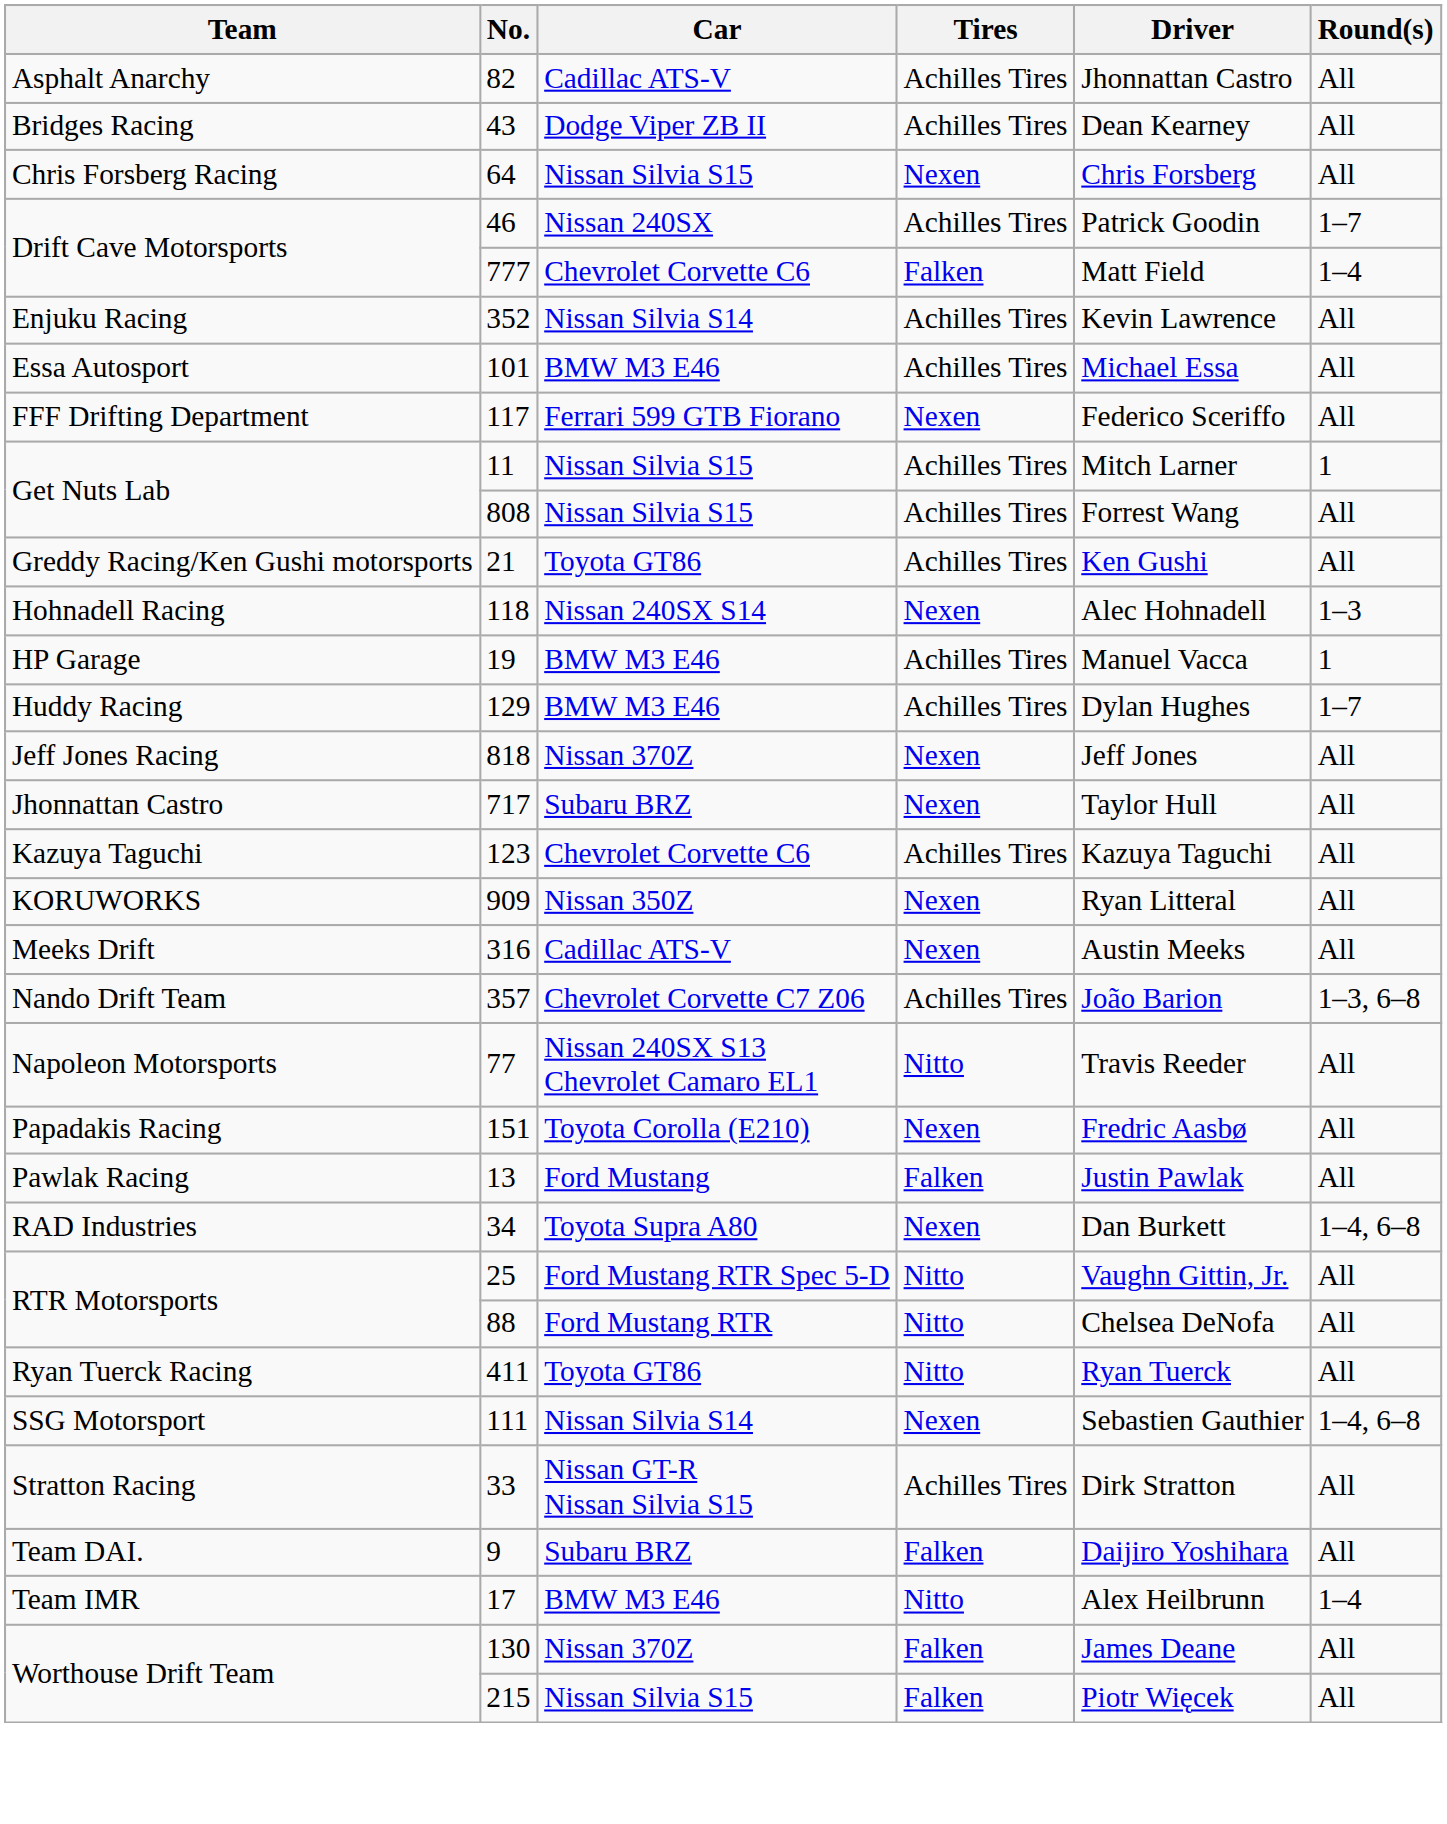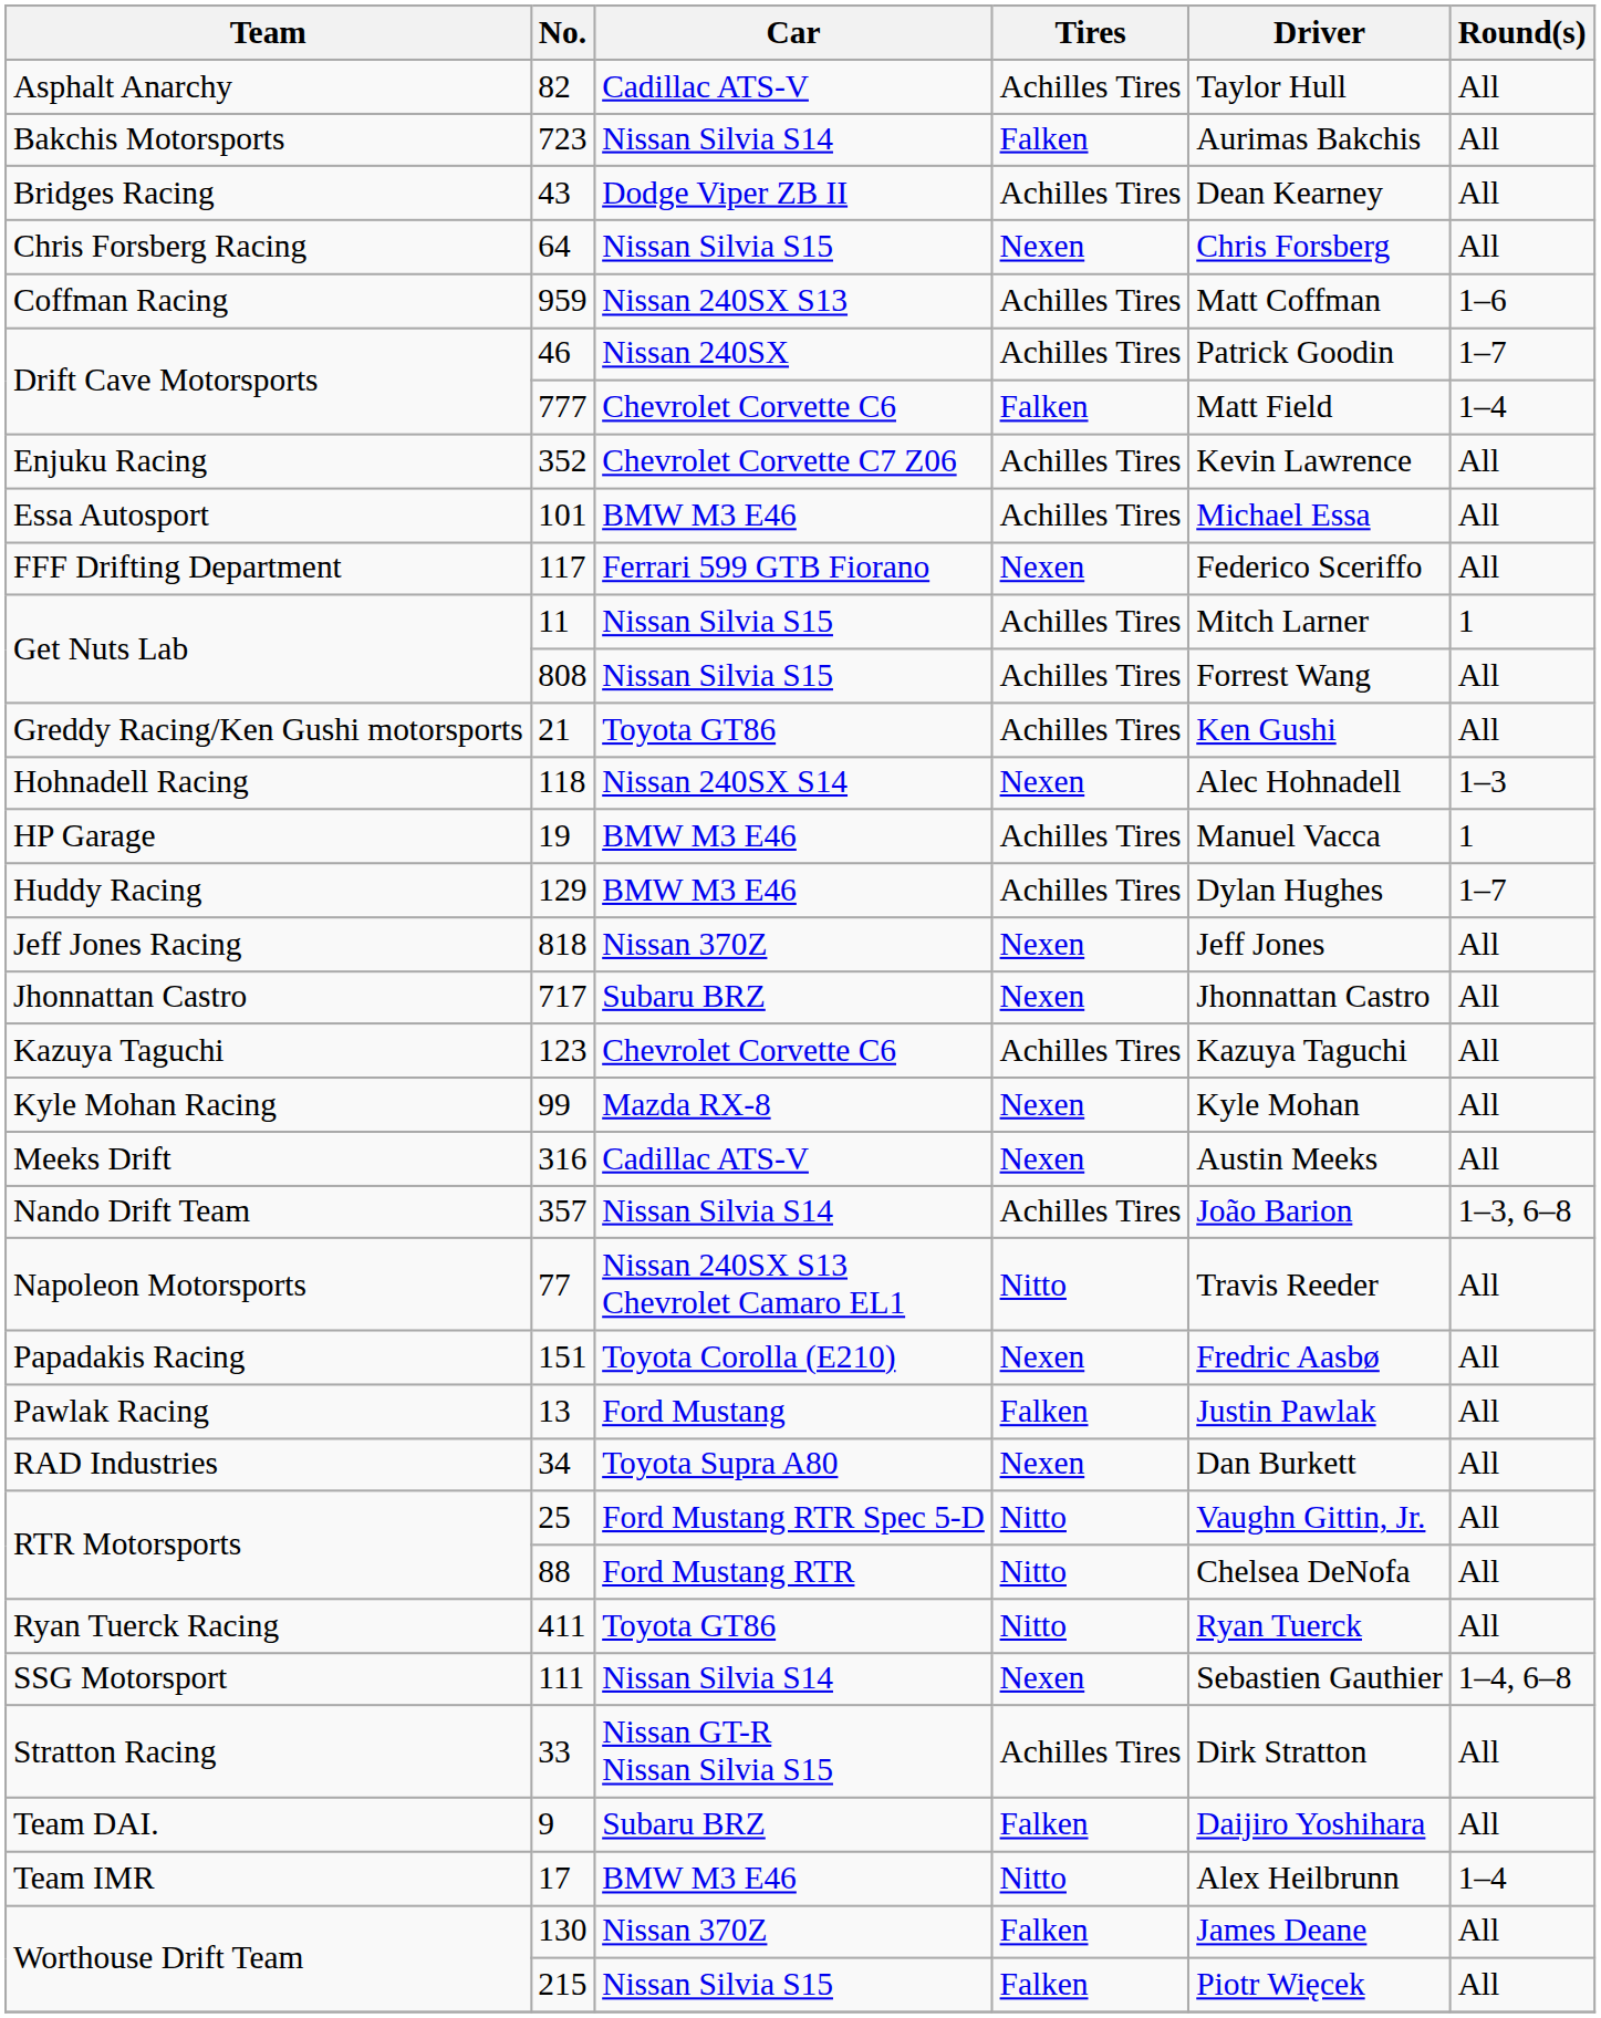82 | Driver: Jhonnattan Castro -> Taylor Hull
+ row: Bakchis Motorsports | 723 | Nissan Silvia S14 | Falken | Aurimas Bakchis | All
+ row: Coffman Racing | 959 | Nissan 240SX S13 | Achilles Tires | Matt Coffman | 1–6
352 | Car: Nissan Silvia S14 -> Chevrolet Corvette C7 Z06
717 | Driver: Taylor Hull -> Jhonnattan Castro
- row: KORUWORKS | 909 | Nissan 350Z | Nexen | Ryan Litteral | All
+ row: Kyle Mohan Racing | 99 | Mazda RX-8 | Nexen | Kyle Mohan | All
357 | Car: Chevrolet Corvette C7 Z06 -> Nissan Silvia S14
34 | Round(s): 1–4, 6–8 -> All
